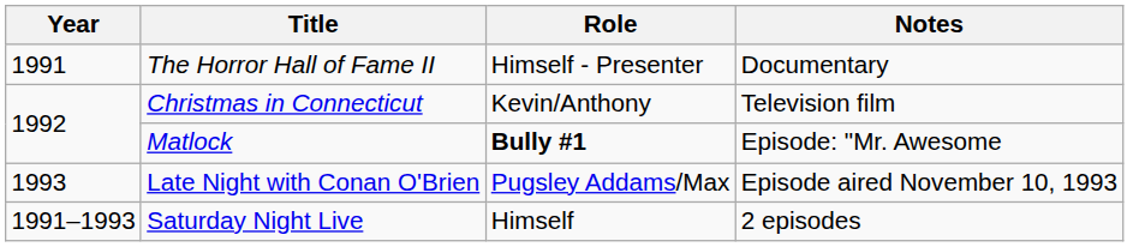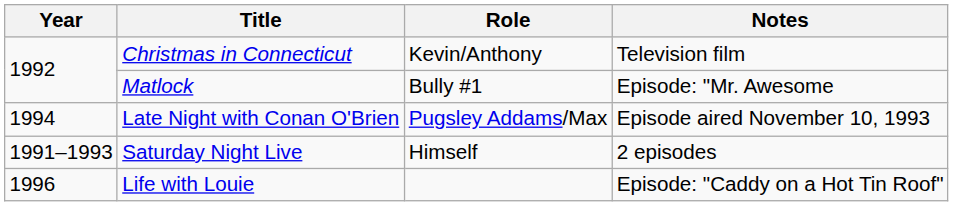- row: 1991 | The Horror Hall of Fame II | Himself - Presenter | Documentary
Matlock | Role: bold -> normal
Late Night with Conan O'Brien | Year: 1993 -> 1994
+ row: 1996 | Life with Louie | Episode: "Caddy on a Hot Tin Roof"
